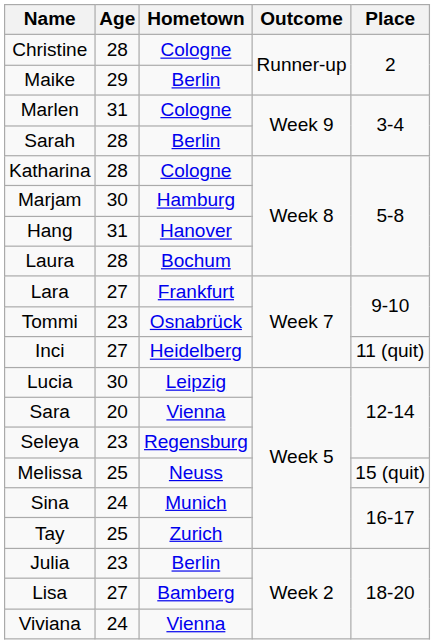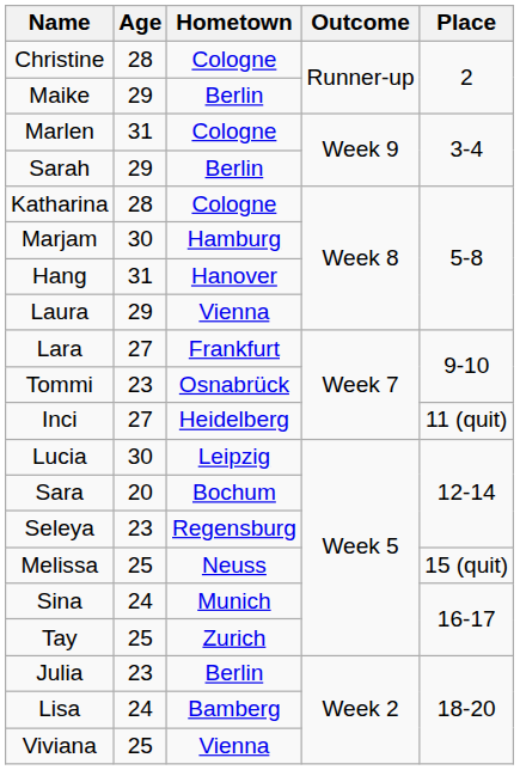Sarah | Age: 28 -> 29
Laura | Age: 28 -> 29
Laura | Hometown: Bochum -> Vienna
Sara | Hometown: Vienna -> Bochum
Lisa | Age: 27 -> 24
Viviana | Age: 24 -> 25
